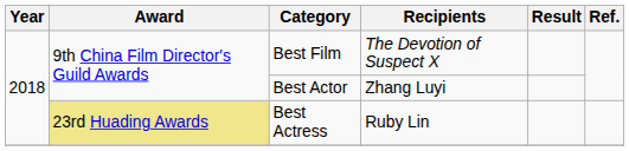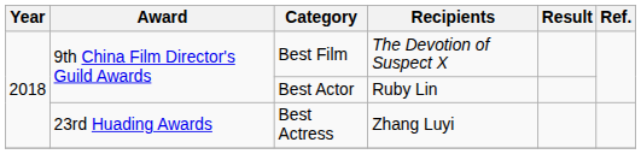Best Actor | Recipients: Zhang Luyi -> Ruby Lin
Best Actress | Award: khaki background -> no background
Best Actress | Recipients: Ruby Lin -> Zhang Luyi
